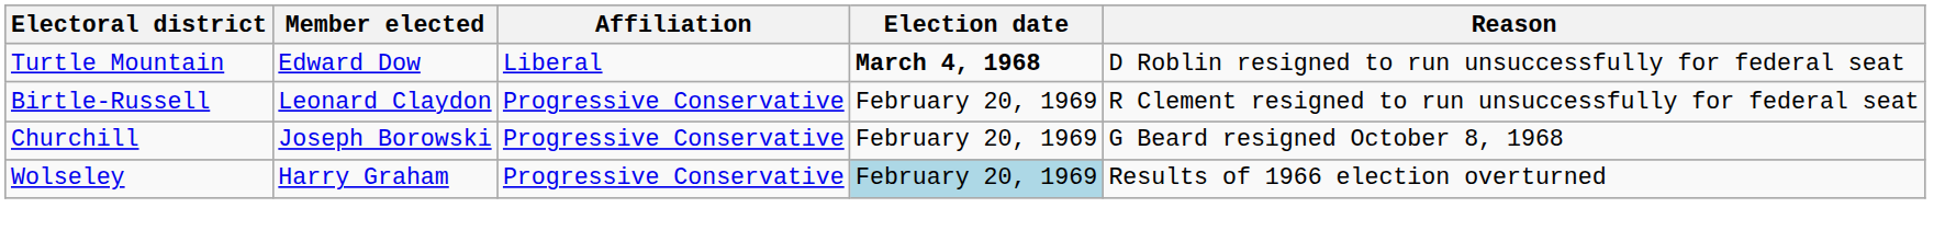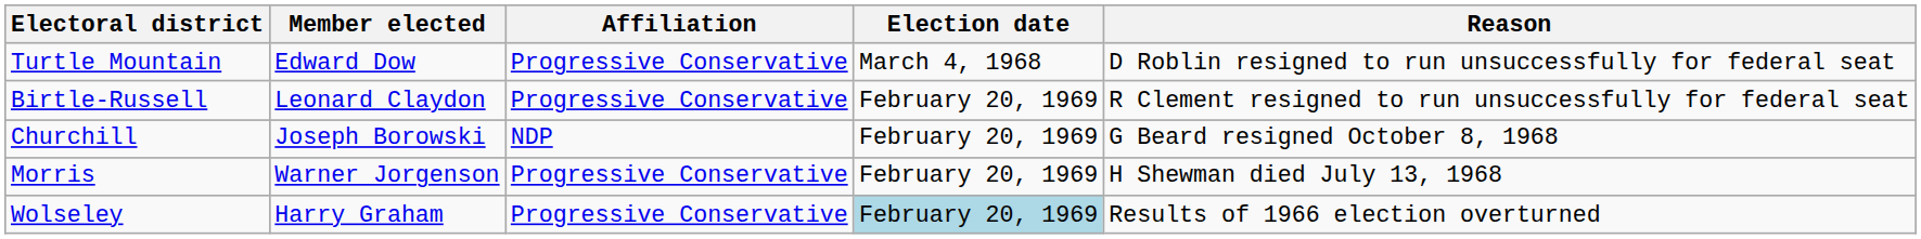Turtle Mountain | Affiliation: Liberal -> Progressive Conservative
Turtle Mountain | Election date: bold -> normal
Churchill | Affiliation: Progressive Conservative -> NDP
+ row: Morris | Warner Jorgenson | Progressive Conservative | February 20, 1969 | H Shewman died July 13, 1968
